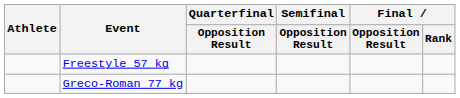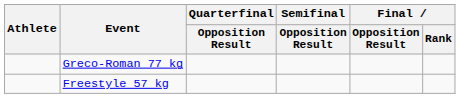rows swapped: Freestyle 57 kg <-> Greco-Roman 77 kg
